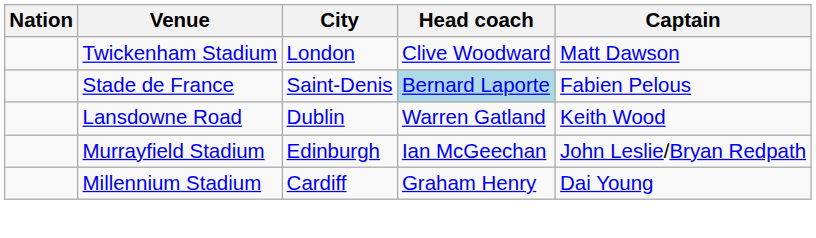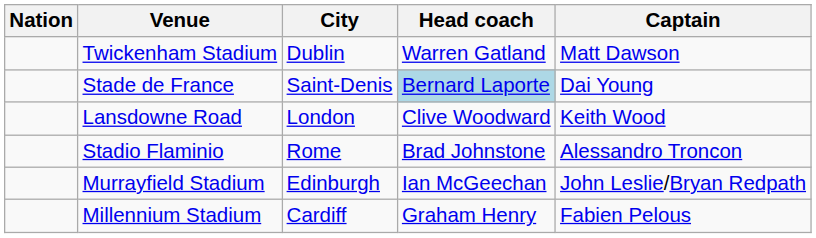Twickenham Stadium | City: London -> Dublin
Twickenham Stadium | Head coach: Clive Woodward -> Warren Gatland
Stade de France | Captain: Fabien Pelous -> Dai Young
Lansdowne Road | City: Dublin -> London
Lansdowne Road | Head coach: Warren Gatland -> Clive Woodward
+ row: Stadio Flaminio | Rome | Brad Johnstone | Alessandro Troncon
Millennium Stadium | Captain: Dai Young -> Fabien Pelous
